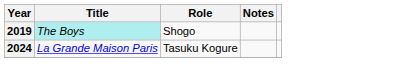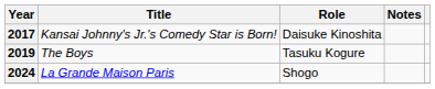+ row: 2017 | Kansai Johnny's Jr.'s Comedy Star is Born! | Daisuke Kinoshita
2019 | Title: paleturquoise background -> no background
2019 | Role: Shogo -> Tasuku Kogure
2024 | Role: Tasuku Kogure -> Shogo
